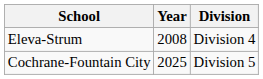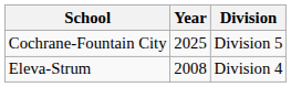rows swapped: Eleva-Strum <-> Cochrane-Fountain City
